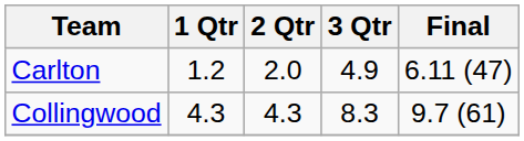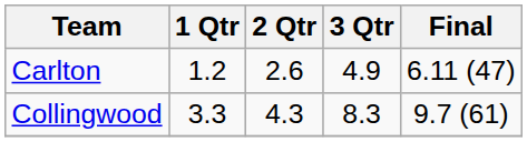Carlton | 2 Qtr: 2.0 -> 2.6
Collingwood | 1 Qtr: 4.3 -> 3.3
